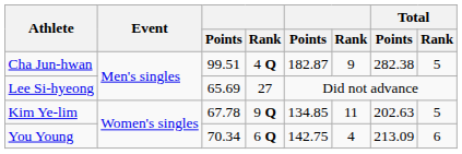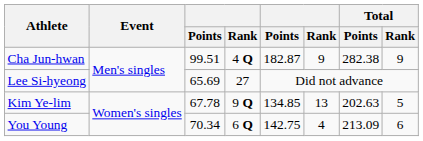Cha Jun-hwan | Total / Rank: 5 -> 9
Kim Ye-lim | column 6: 11 -> 13
